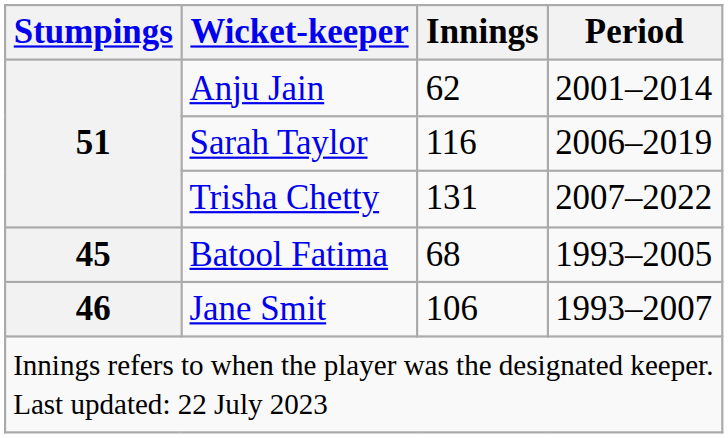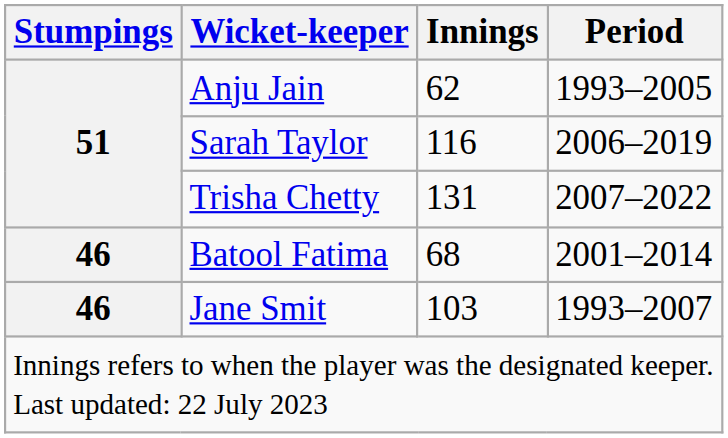Anju Jain | Period: 2001–2014 -> 1993–2005
Batool Fatima | Stumpings: 45 -> 46
Batool Fatima | Period: 1993–2005 -> 2001–2014
Jane Smit | Innings: 106 -> 103
